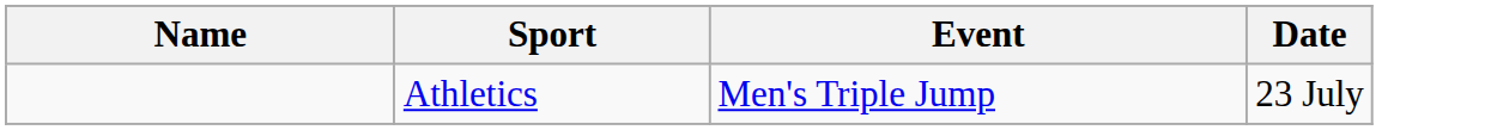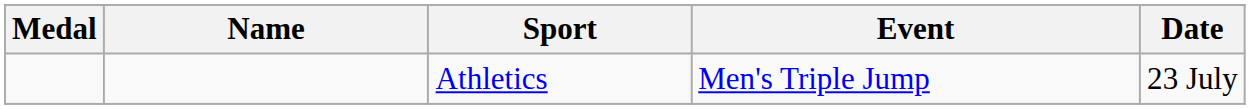+ column: Medal
